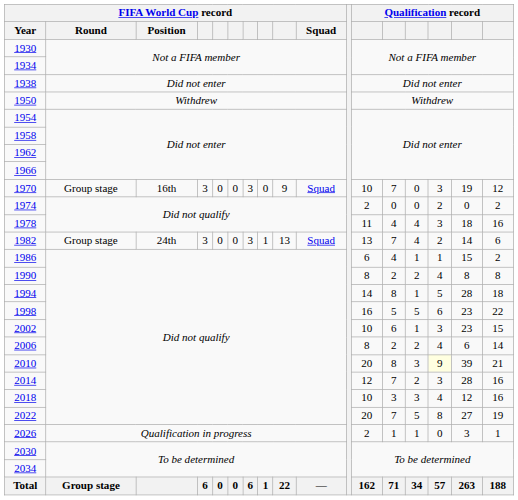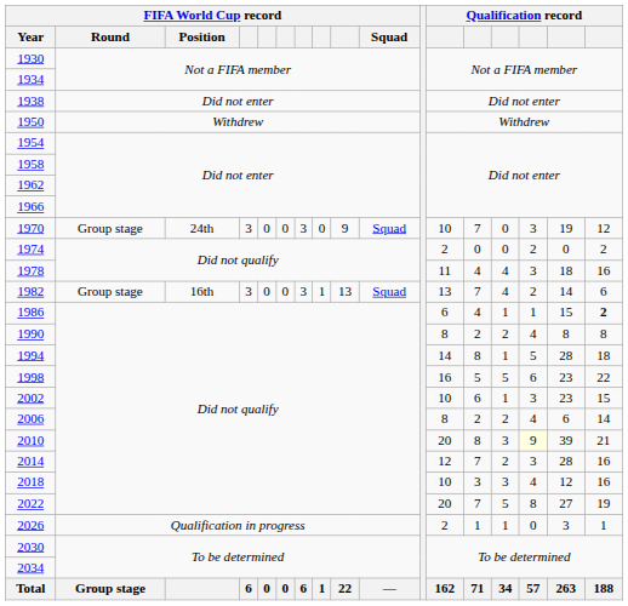1970 | FIFA World Cup record / Position: 16th -> 24th
1982 | FIFA World Cup record / Position: 24th -> 16th
1986 | column 17: normal -> bold
